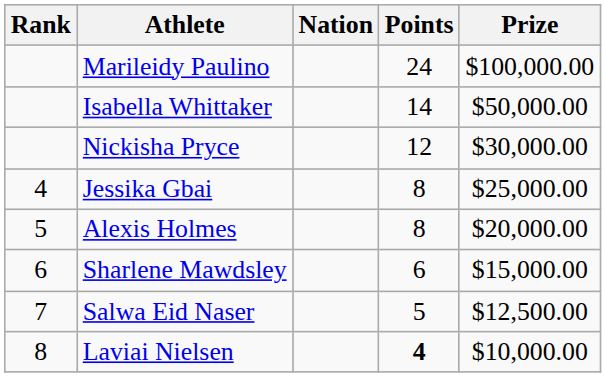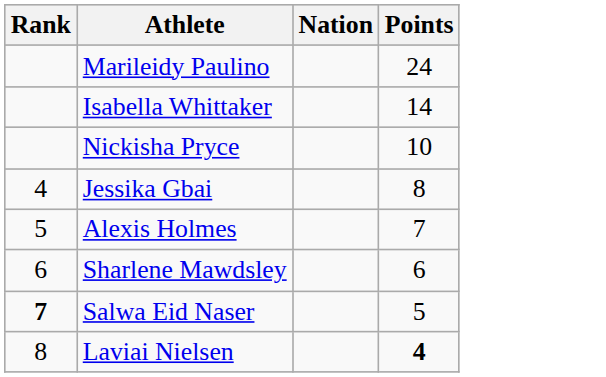- column: Prize | $100,000.00 | $50,000.00 | $30,000.00 | $25,000.00 | $20,000.00 | $15,000.00 | $12,500.00 | $10,000.00
Nickisha Pryce | Points: 12 -> 10
Alexis Holmes | Points: 8 -> 7
Salwa Eid Naser | Rank: normal -> bold
